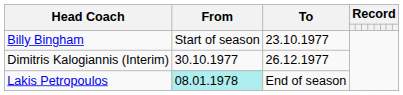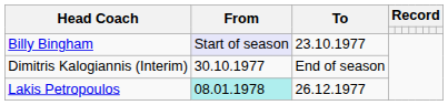Billy Bingham | From: no background -> lavender background
Dimitris Kalogiannis (Interim) | To: 26.12.1977 -> End of season
Lakis Petropoulos | To: End of season -> 26.12.1977
